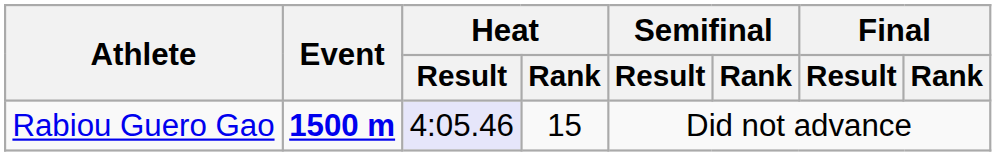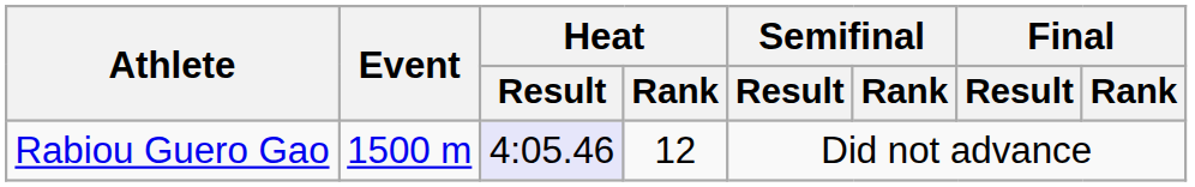Rabiou Guero Gao | Event: bold -> normal
Rabiou Guero Gao | Heat / Rank: 15 -> 12
